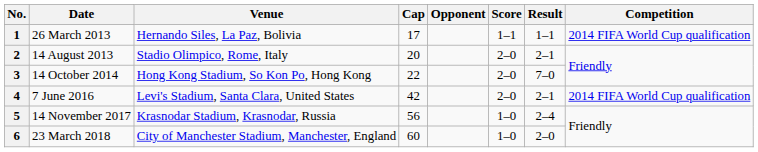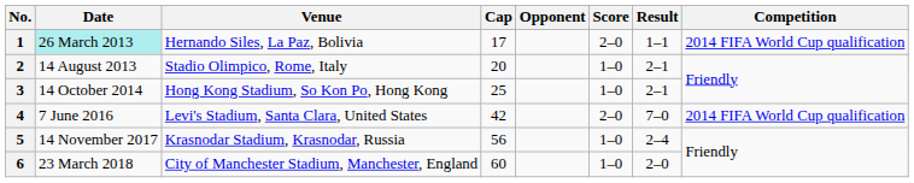1 | Date: no background -> paleturquoise background
1 | Score: 1–1 -> 2–0
2 | Score: 2–0 -> 1–0
3 | Cap: 22 -> 25
3 | Score: 2–0 -> 1–0
3 | Result: 7–0 -> 2–1
4 | Result: 2–1 -> 7–0
